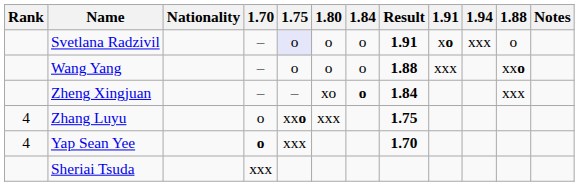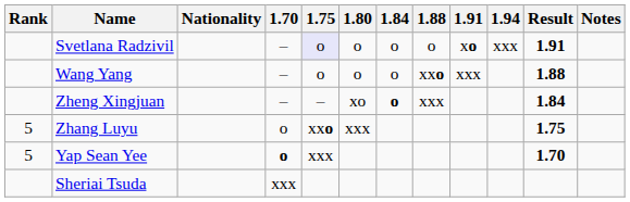columns swapped: 1.88 <-> Result
Zhang Luyu | Rank: 4 -> 5
Yap Sean Yee | Rank: 4 -> 5
